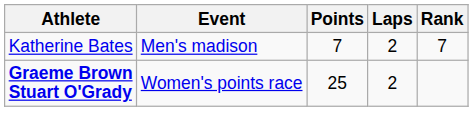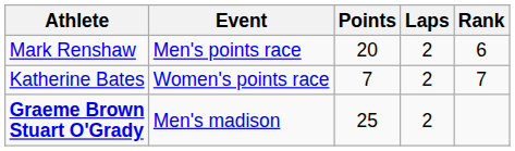+ row: Mark Renshaw | Men's points race | 20 | 2 | 6
Katherine Bates | Event: Men's madison -> Women's points race
Graeme Brown Stuart O'Grady | Event: Women's points race -> Men's madison
